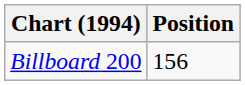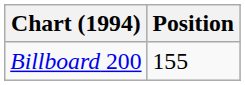Billboard 200 | Position: 156 -> 155
